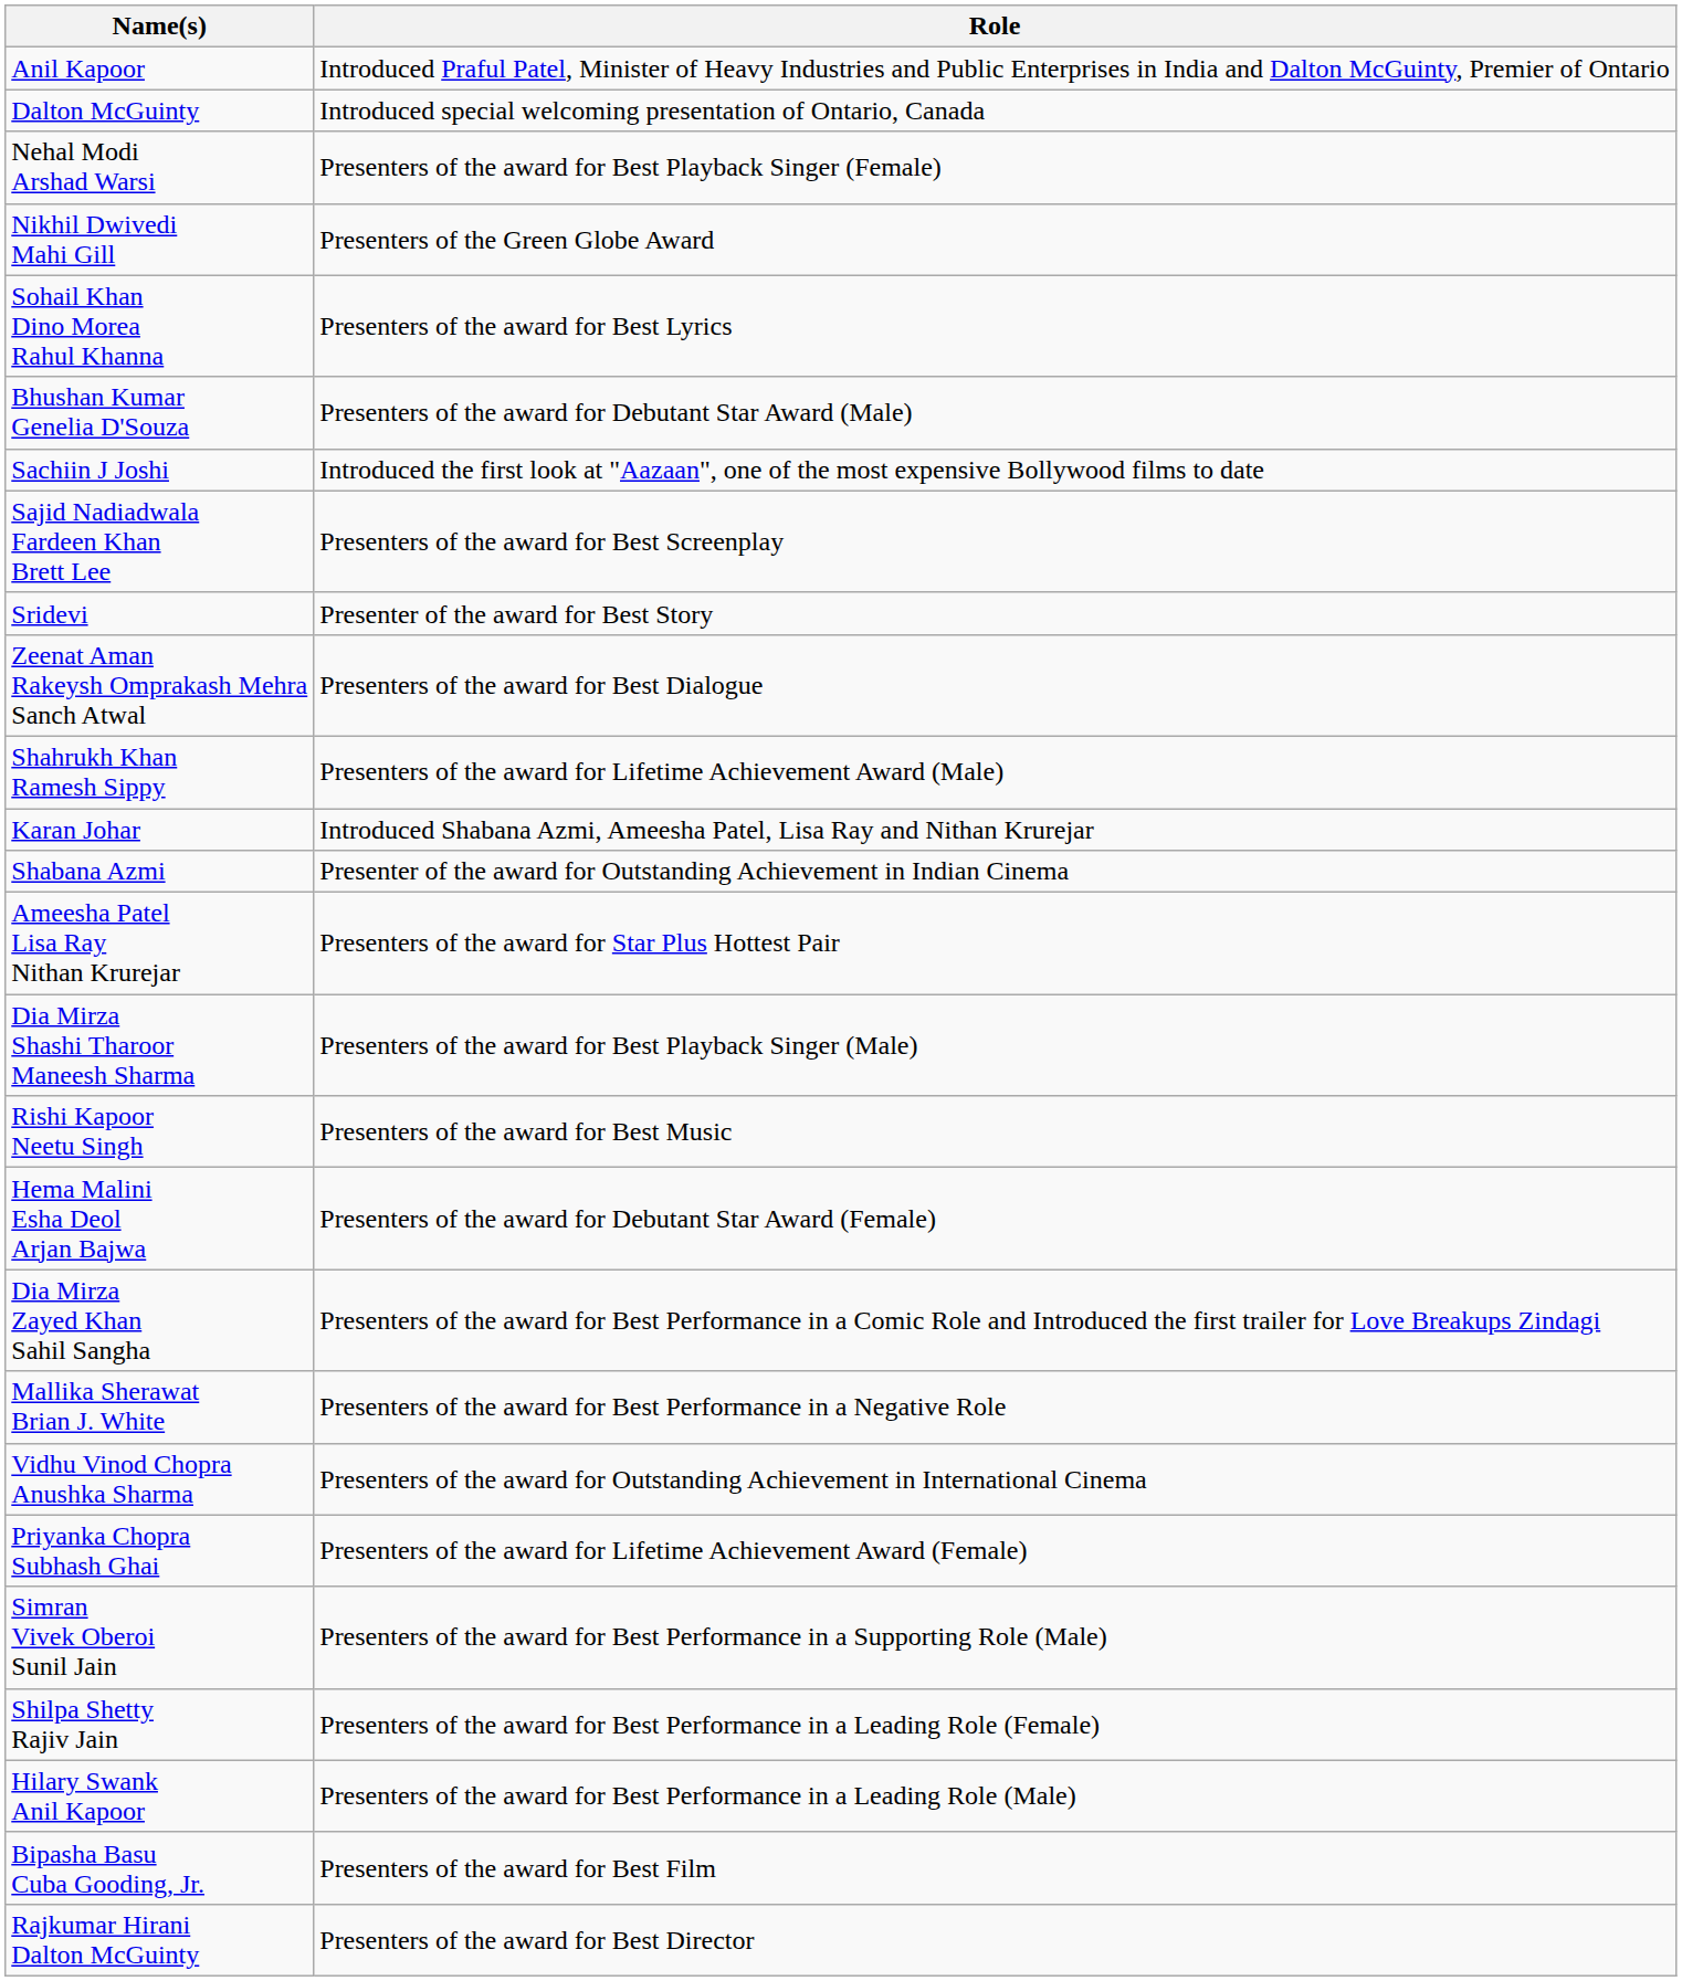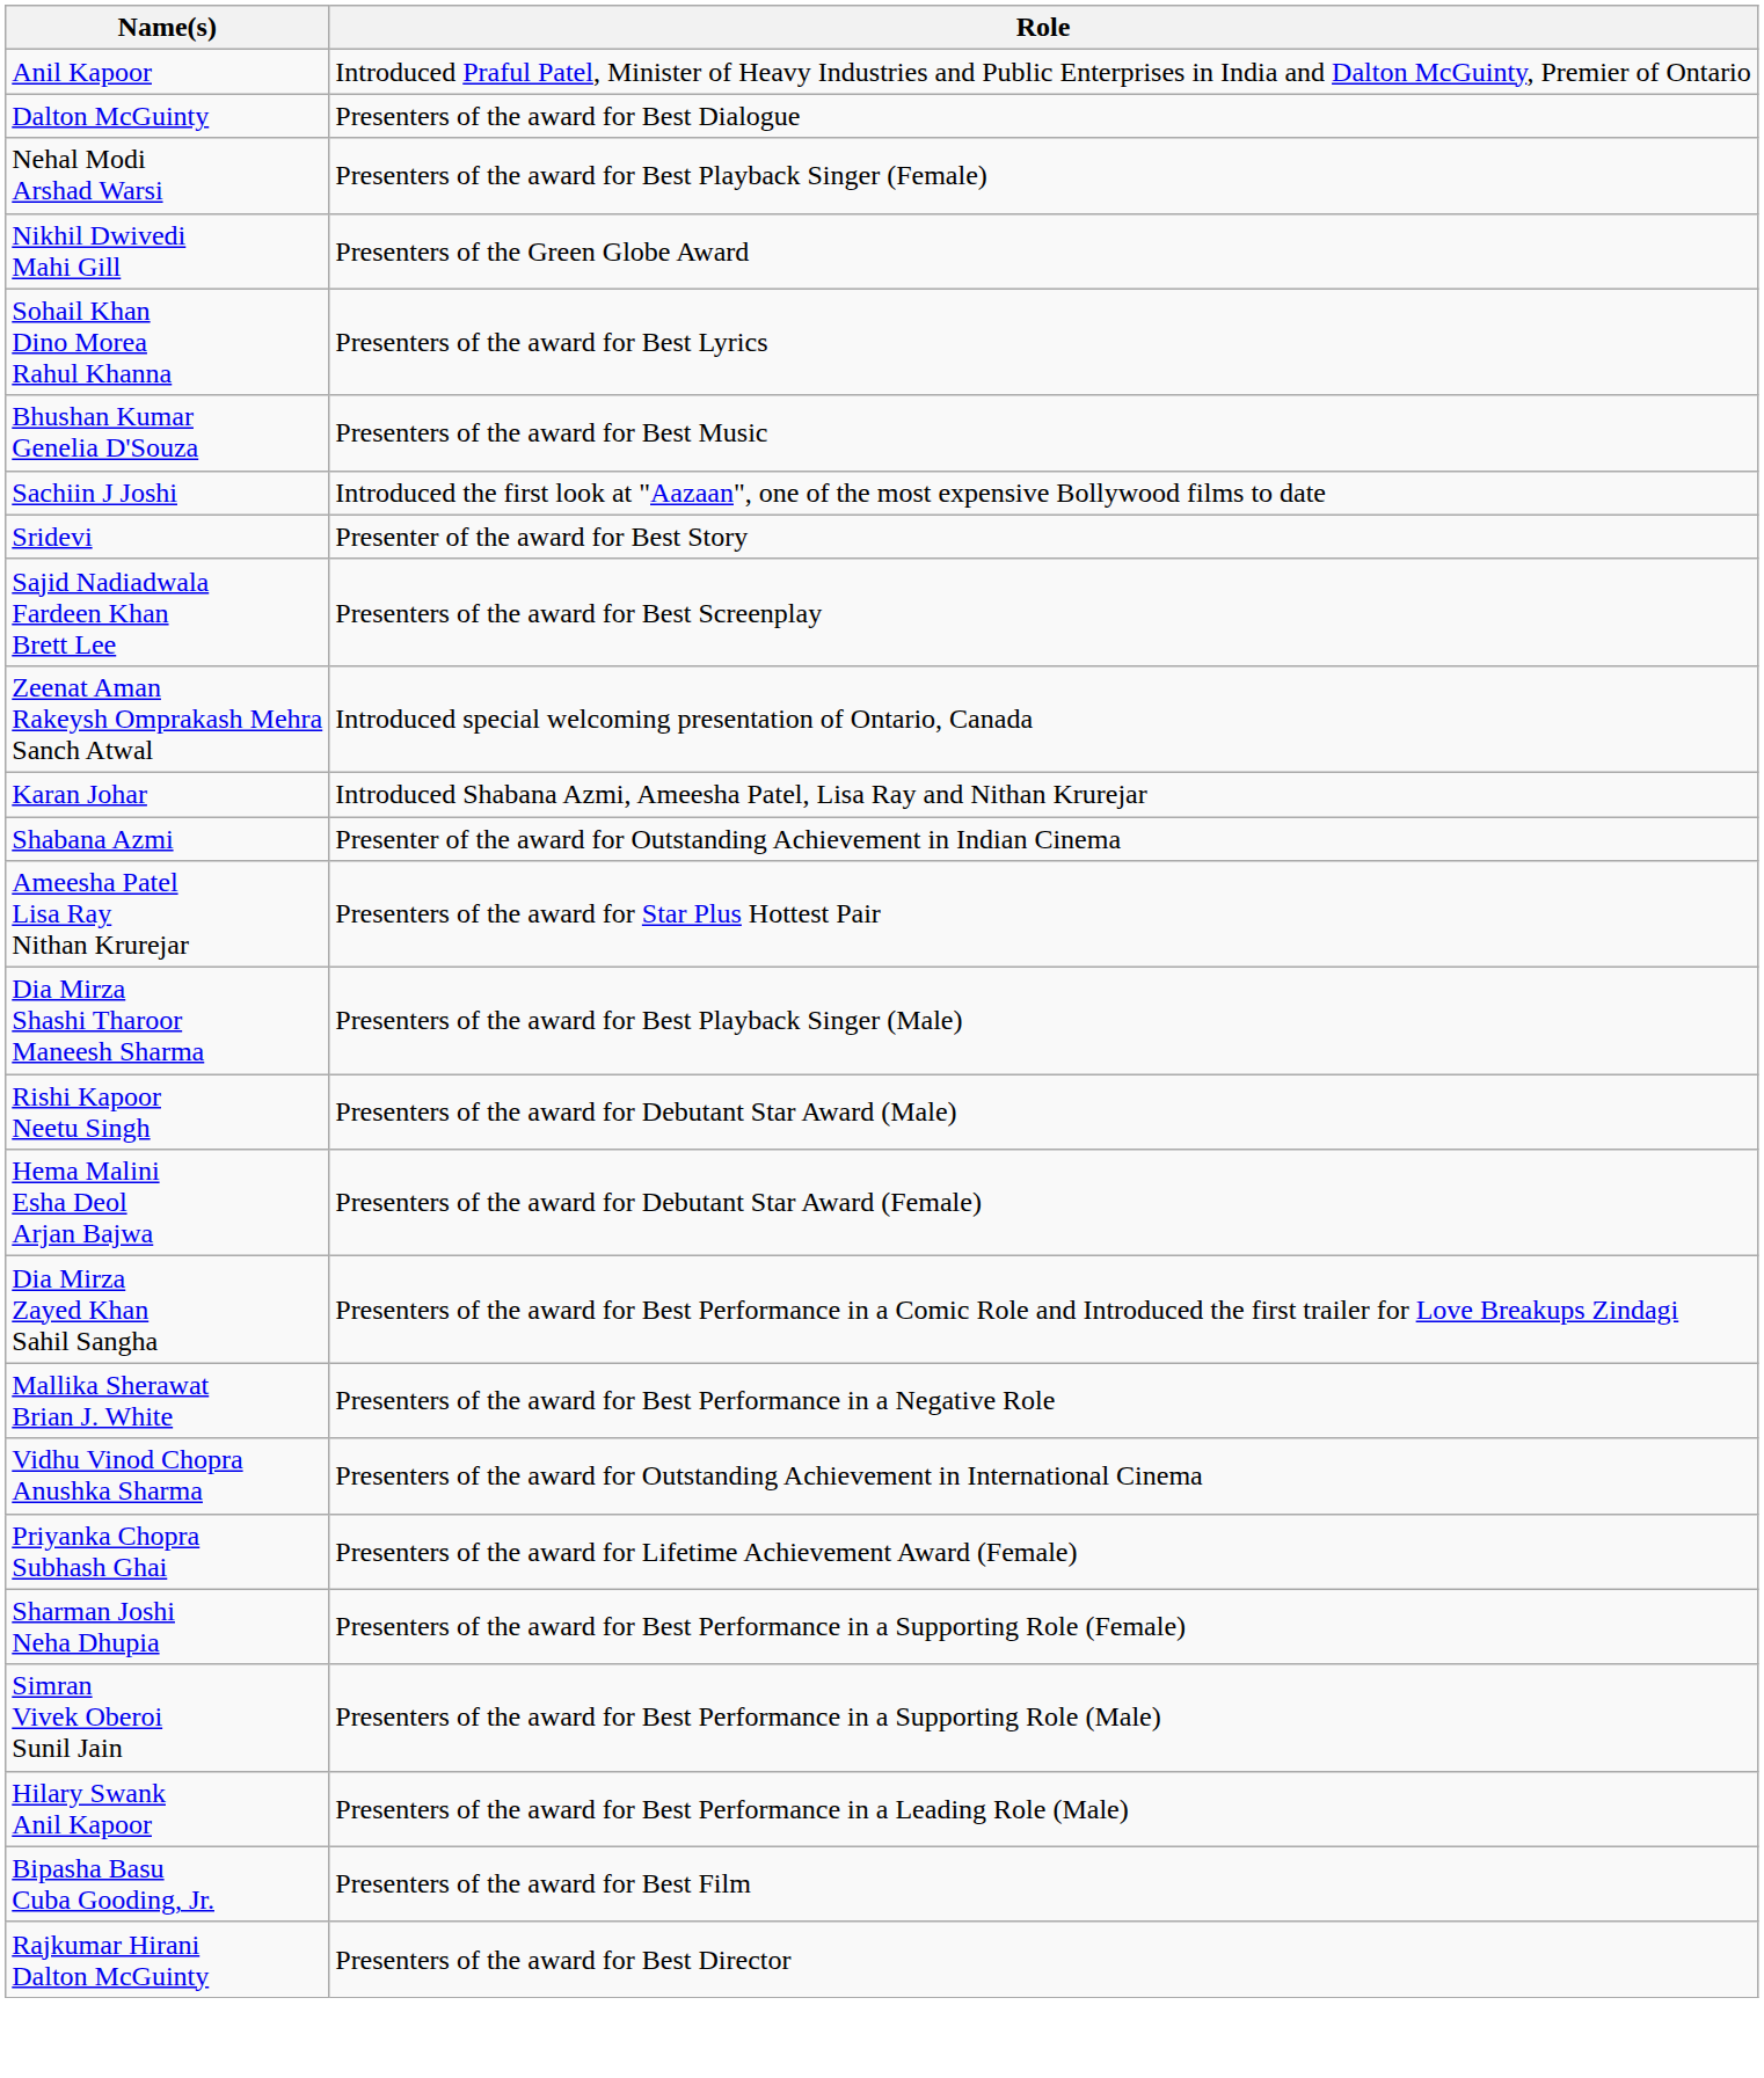Dalton McGuinty | Role: Introduced special welcoming presentation of Ontario, Canada -> Presenters of the award for Best Dialogue
Bhushan Kumar Genelia D'Souza | Role: Presenters of the award for Debutant Star Award (Male) -> Presenters of the award for Best Music
rows swapped: Sridevi <-> Sajid Nadiadwala Fardeen Khan Brett Lee
Zeenat Aman Rakeysh Omprakash Mehra Sanch Atwal | Role: Presenters of the award for Best Dialogue -> Introduced special welcoming presentation of Ontario, Canada
- row: Shahrukh Khan Ramesh Sippy | Presenters of the award for Lifetime Achievement Award (Male)
Rishi Kapoor Neetu Singh | Role: Presenters of the award for Best Music -> Presenters of the award for Debutant Star Award (Male)
+ row: Sharman Joshi Neha Dhupia | Presenters of the award for Best Performance in a Supporting Role (Female)
- row: Shilpa Shetty Rajiv Jain | Presenters of the award for Best Performance in a Leading Role (Female)
